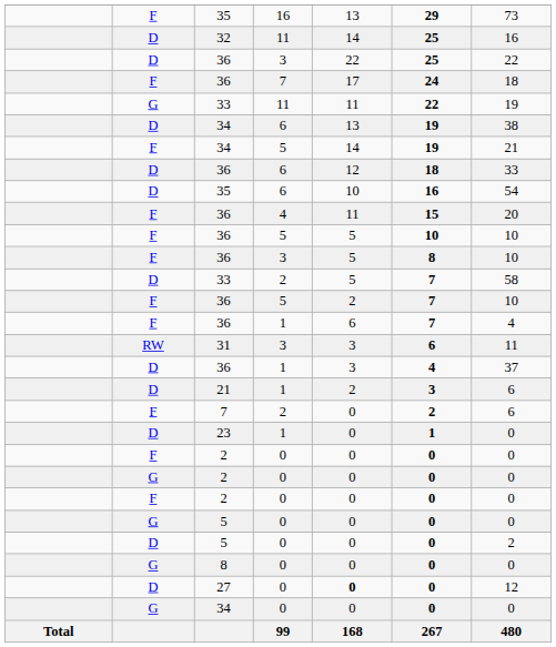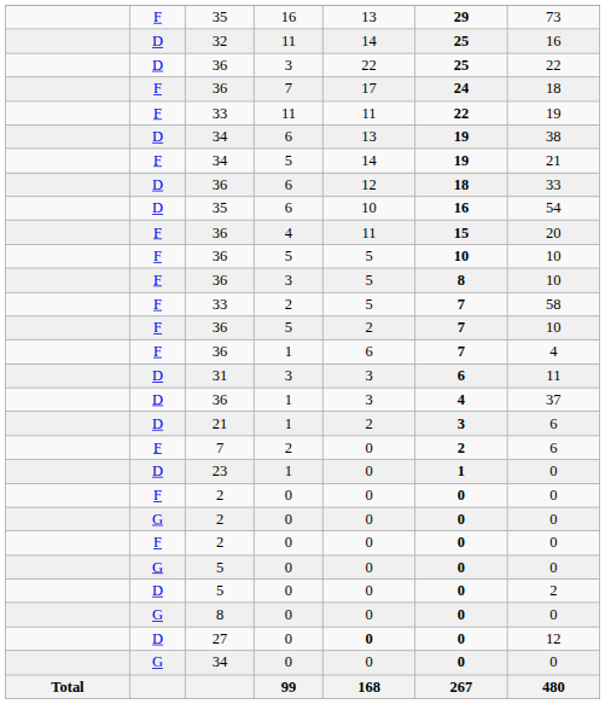33 / 11 | column 2: G -> F
33 / 2 | column 2: D -> F
31 | column 2: RW -> D
